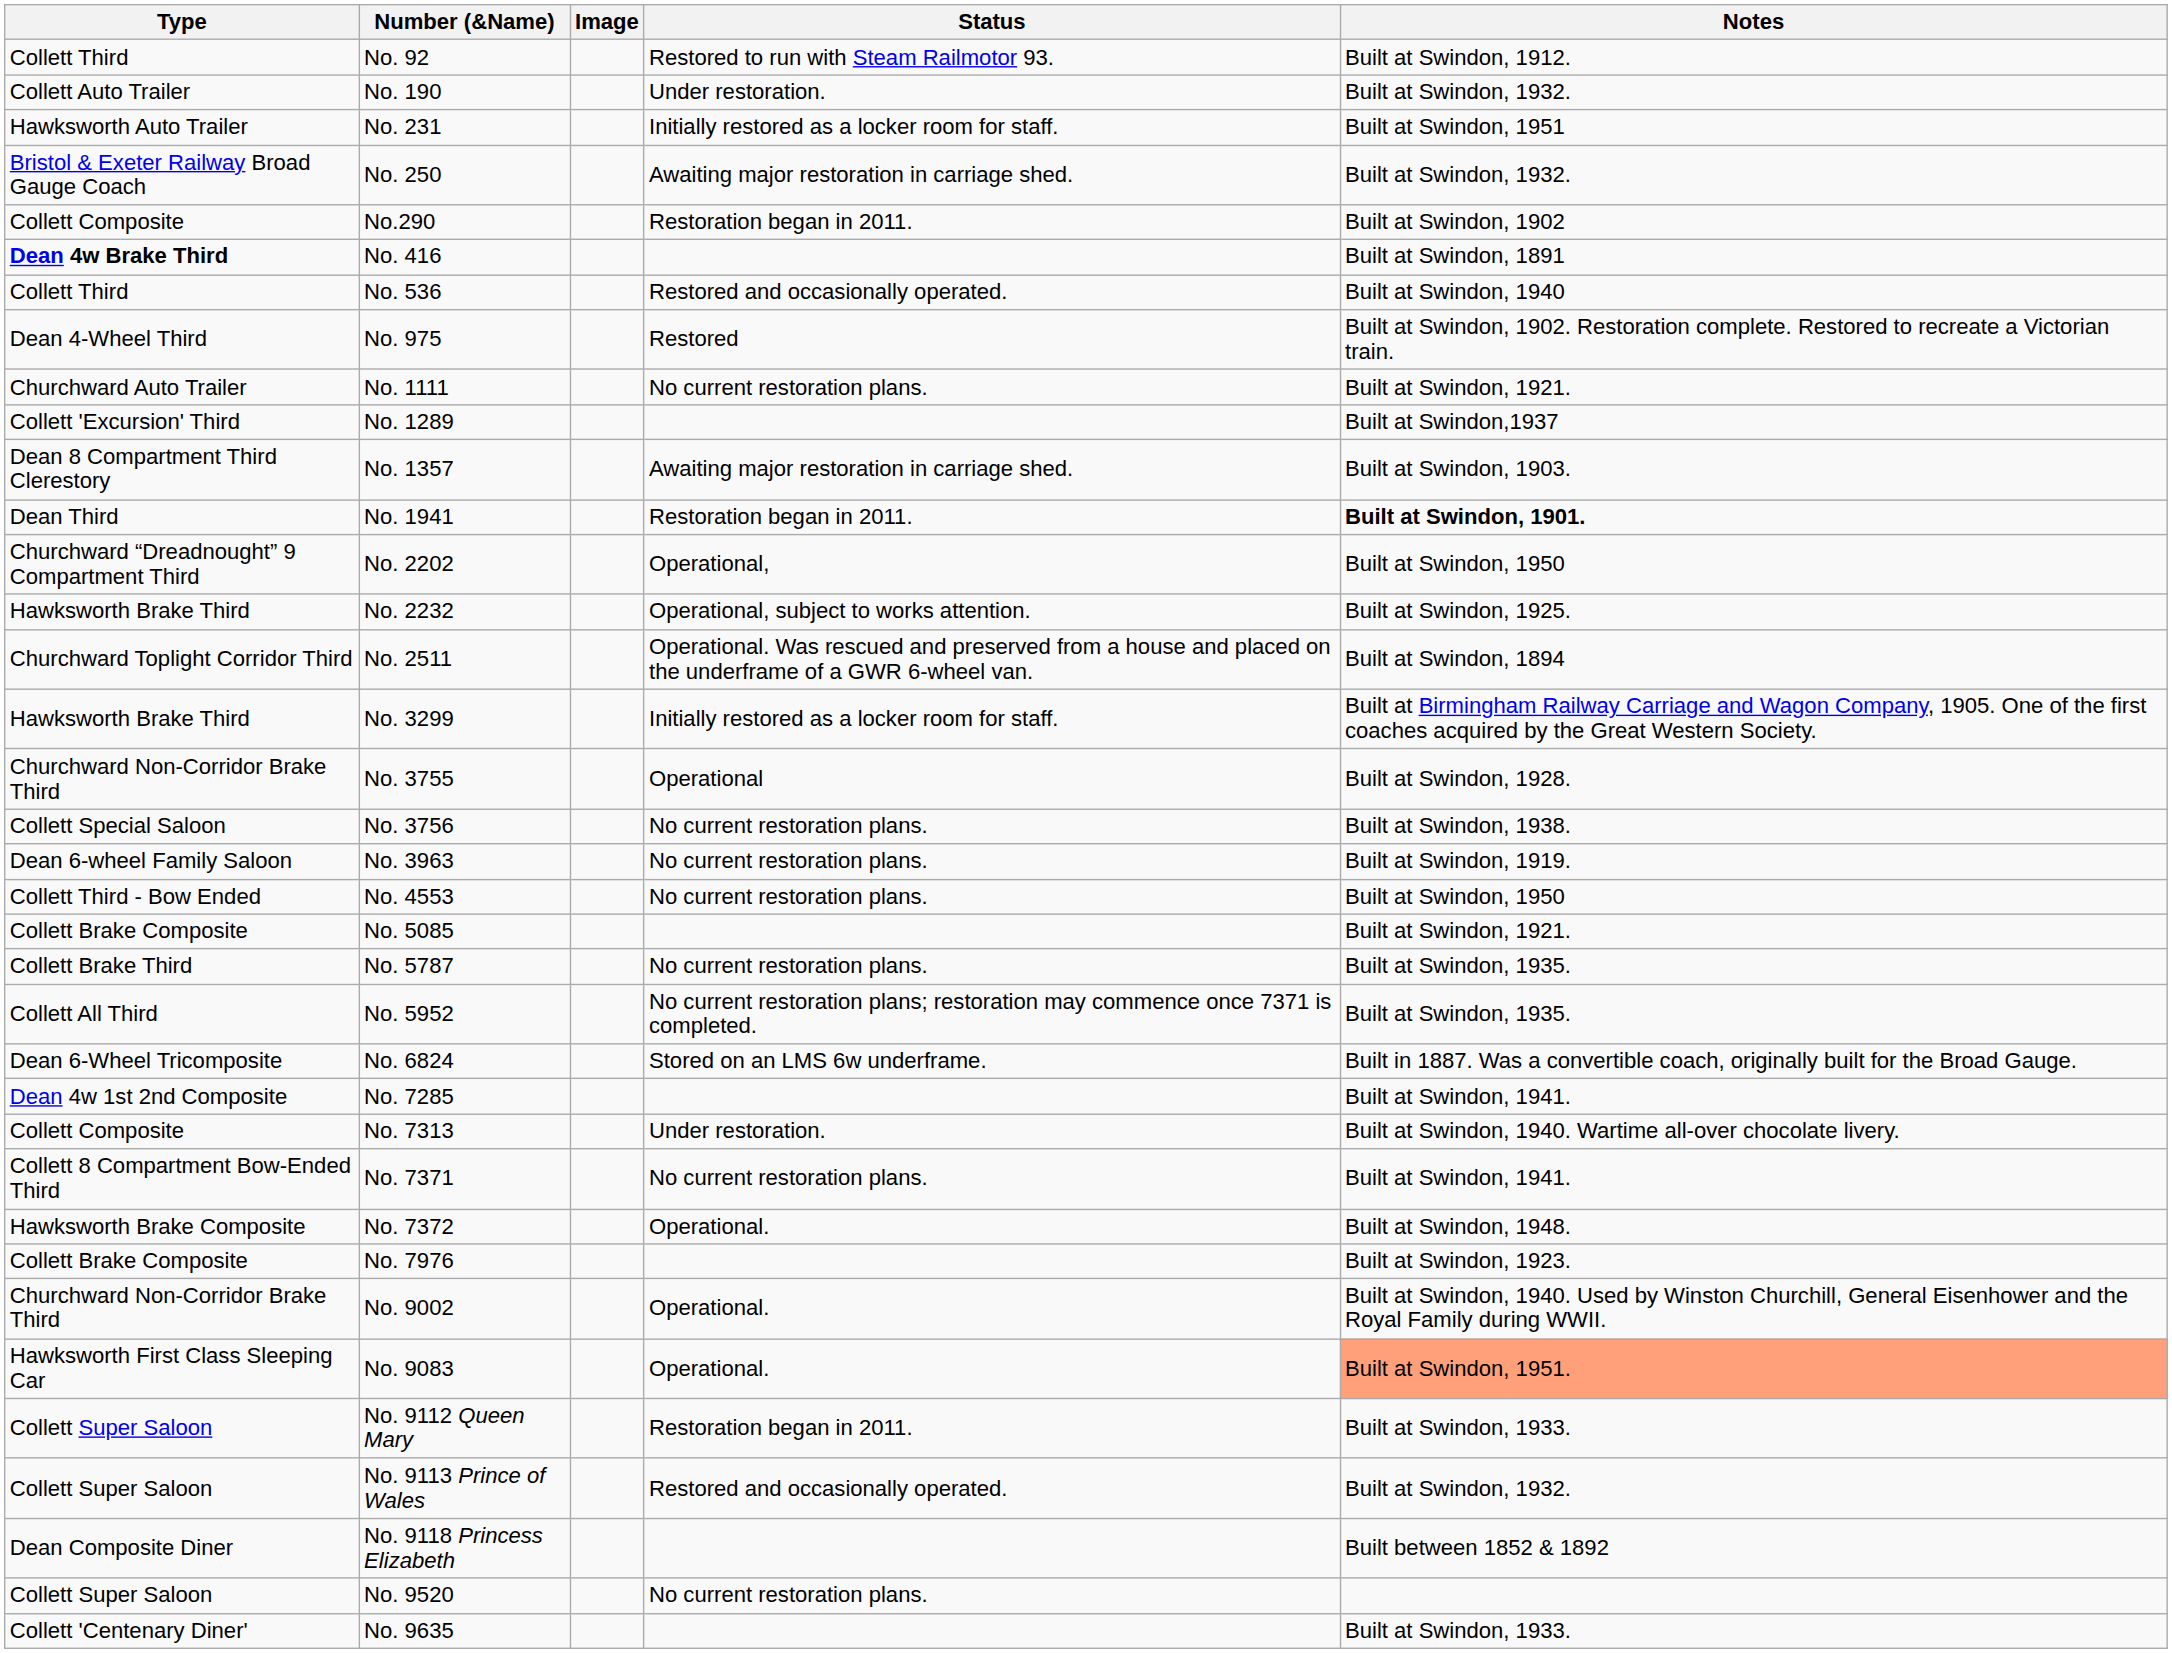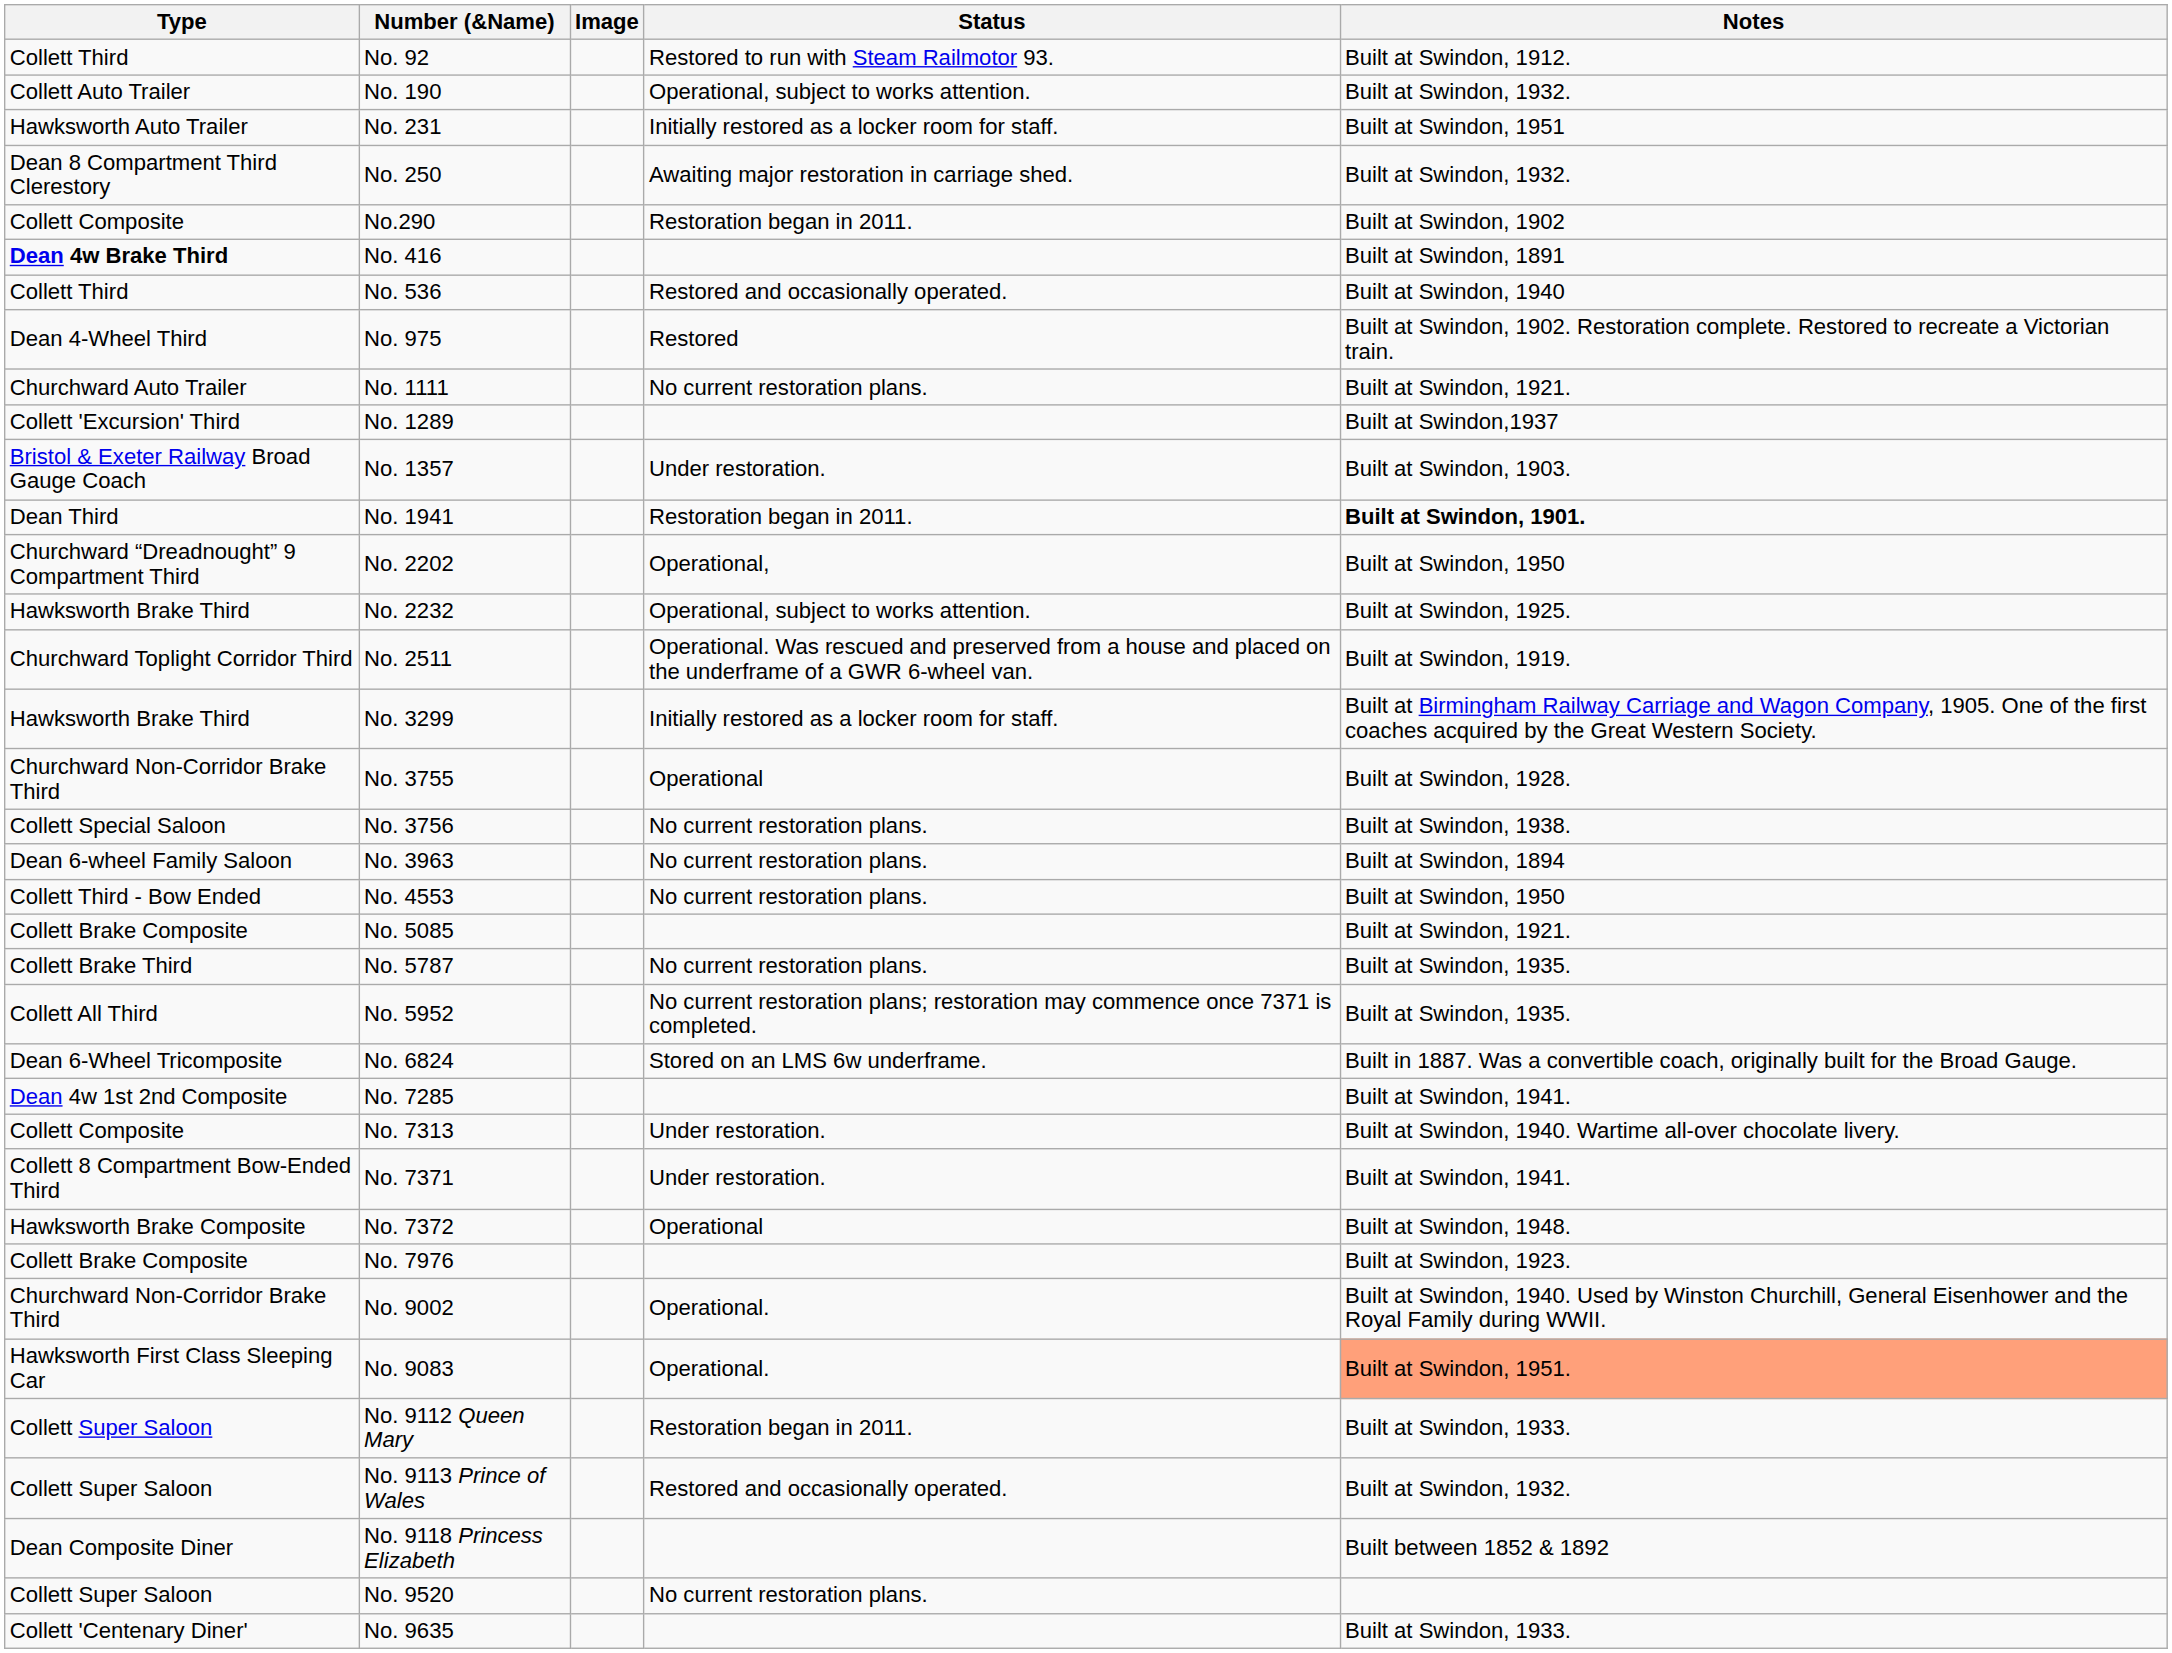No. 190 | Status: Under restoration. -> Operational, subject to works attention.
No. 250 | Type: Bristol & Exeter Railway Broad Gauge Coach -> Dean 8 Compartment Third Clerestory
No. 1357 | Type: Dean 8 Compartment Third Clerestory -> Bristol & Exeter Railway Broad Gauge Coach
No. 1357 | Status: Awaiting major restoration in carriage shed. -> Under restoration.
No. 2511 | Notes: Built at Swindon, 1894 -> Built at Swindon, 1919.
No. 3963 | Notes: Built at Swindon, 1919. -> Built at Swindon, 1894
No. 7371 | Status: No current restoration plans. -> Under restoration.
No. 7372 | Status: Operational. -> Operational
